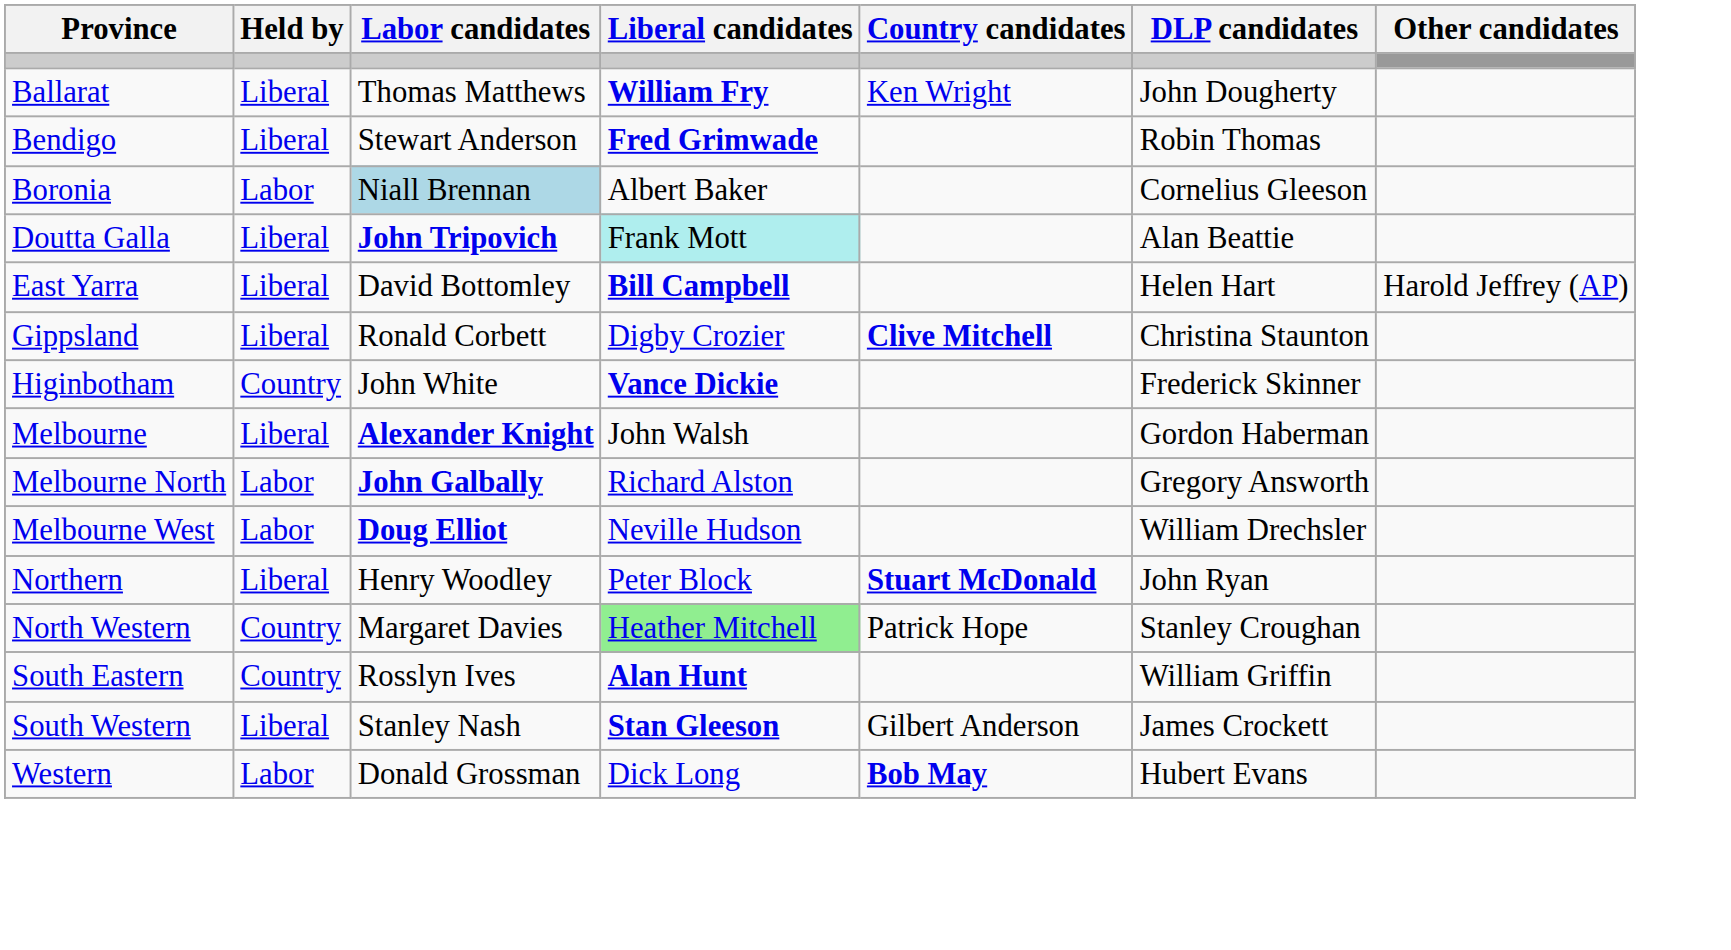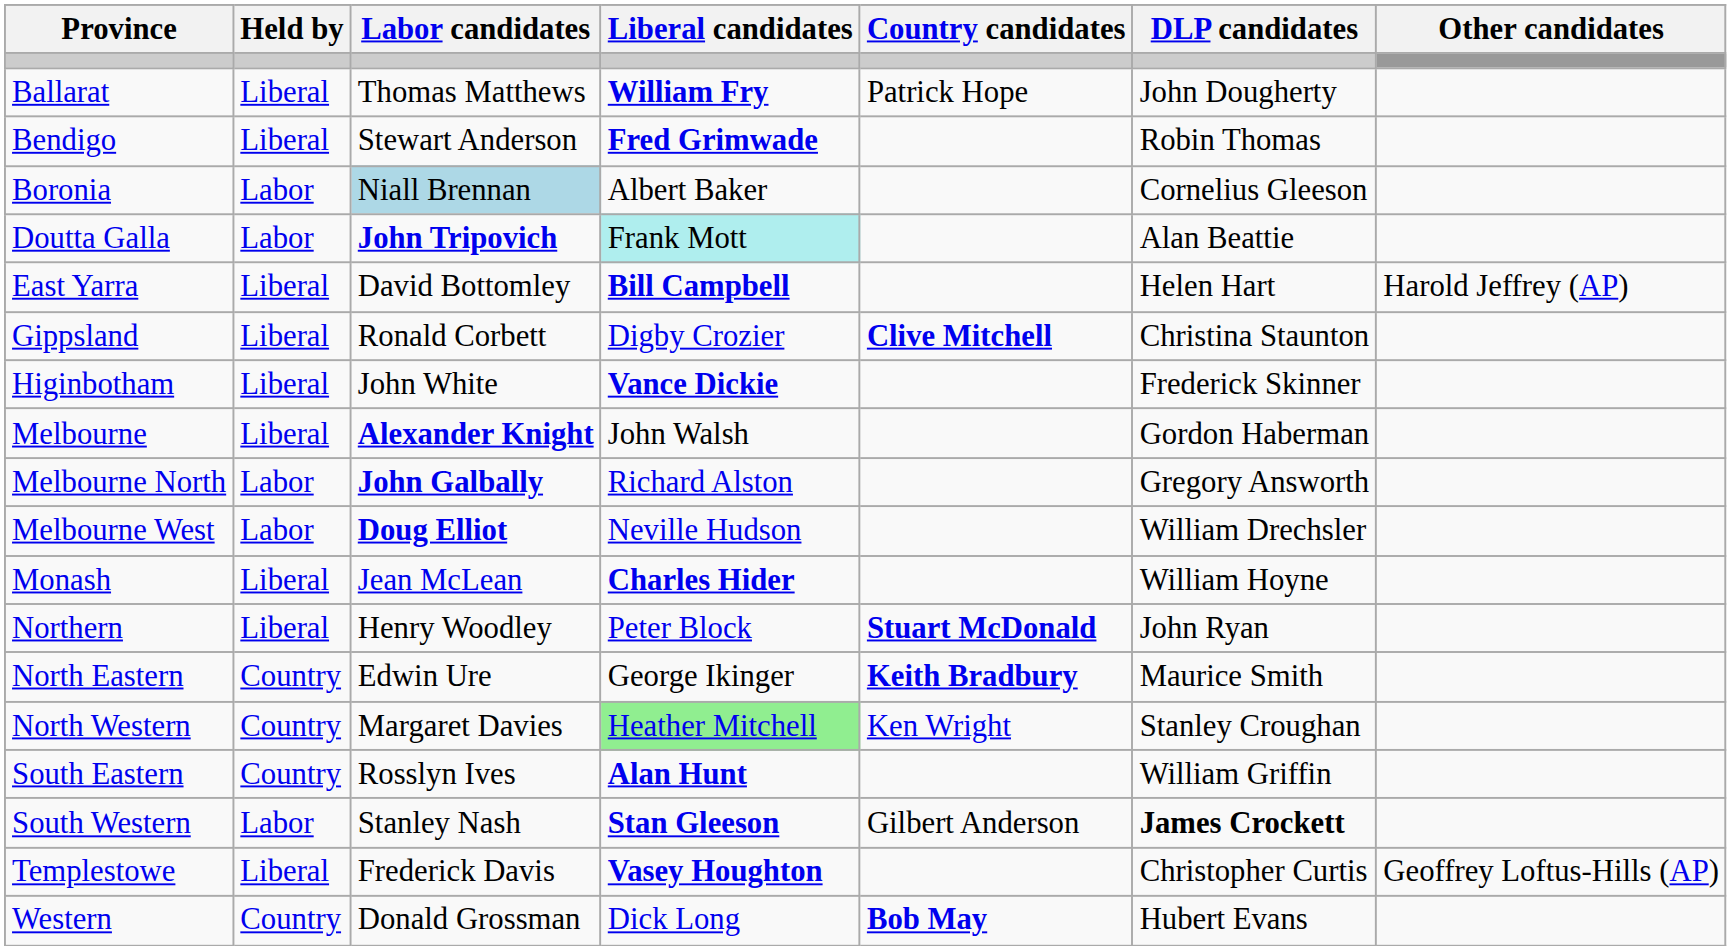Ballarat | Country candidates: Ken Wright -> Patrick Hope
Doutta Galla | Held by: Liberal -> Labor
Higinbotham | Held by: Country -> Liberal
+ row: Monash | Liberal | Jean McLean | Charles Hider | William Hoyne
+ row: North Eastern | Country | Edwin Ure | George Ikinger | Keith Bradbury | Maurice Smith
North Western | Country candidates: Patrick Hope -> Ken Wright
South Western | Held by: Liberal -> Labor
South Western | DLP candidates: normal -> bold
+ row: Templestowe | Liberal | Frederick Davis | Vasey Houghton | Christopher Curtis | Geoffrey Loftus-Hills (AP)
Western | Held by: Labor -> Country
